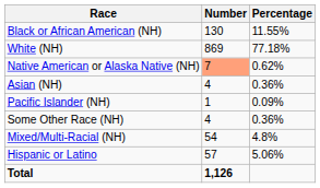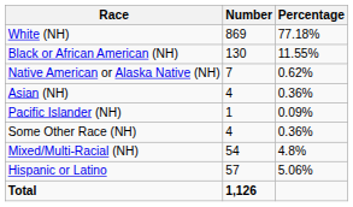rows swapped: White (NH) <-> Black or African American (NH)
Native American or Alaska Native (NH) | Number: lightsalmon background -> no background
